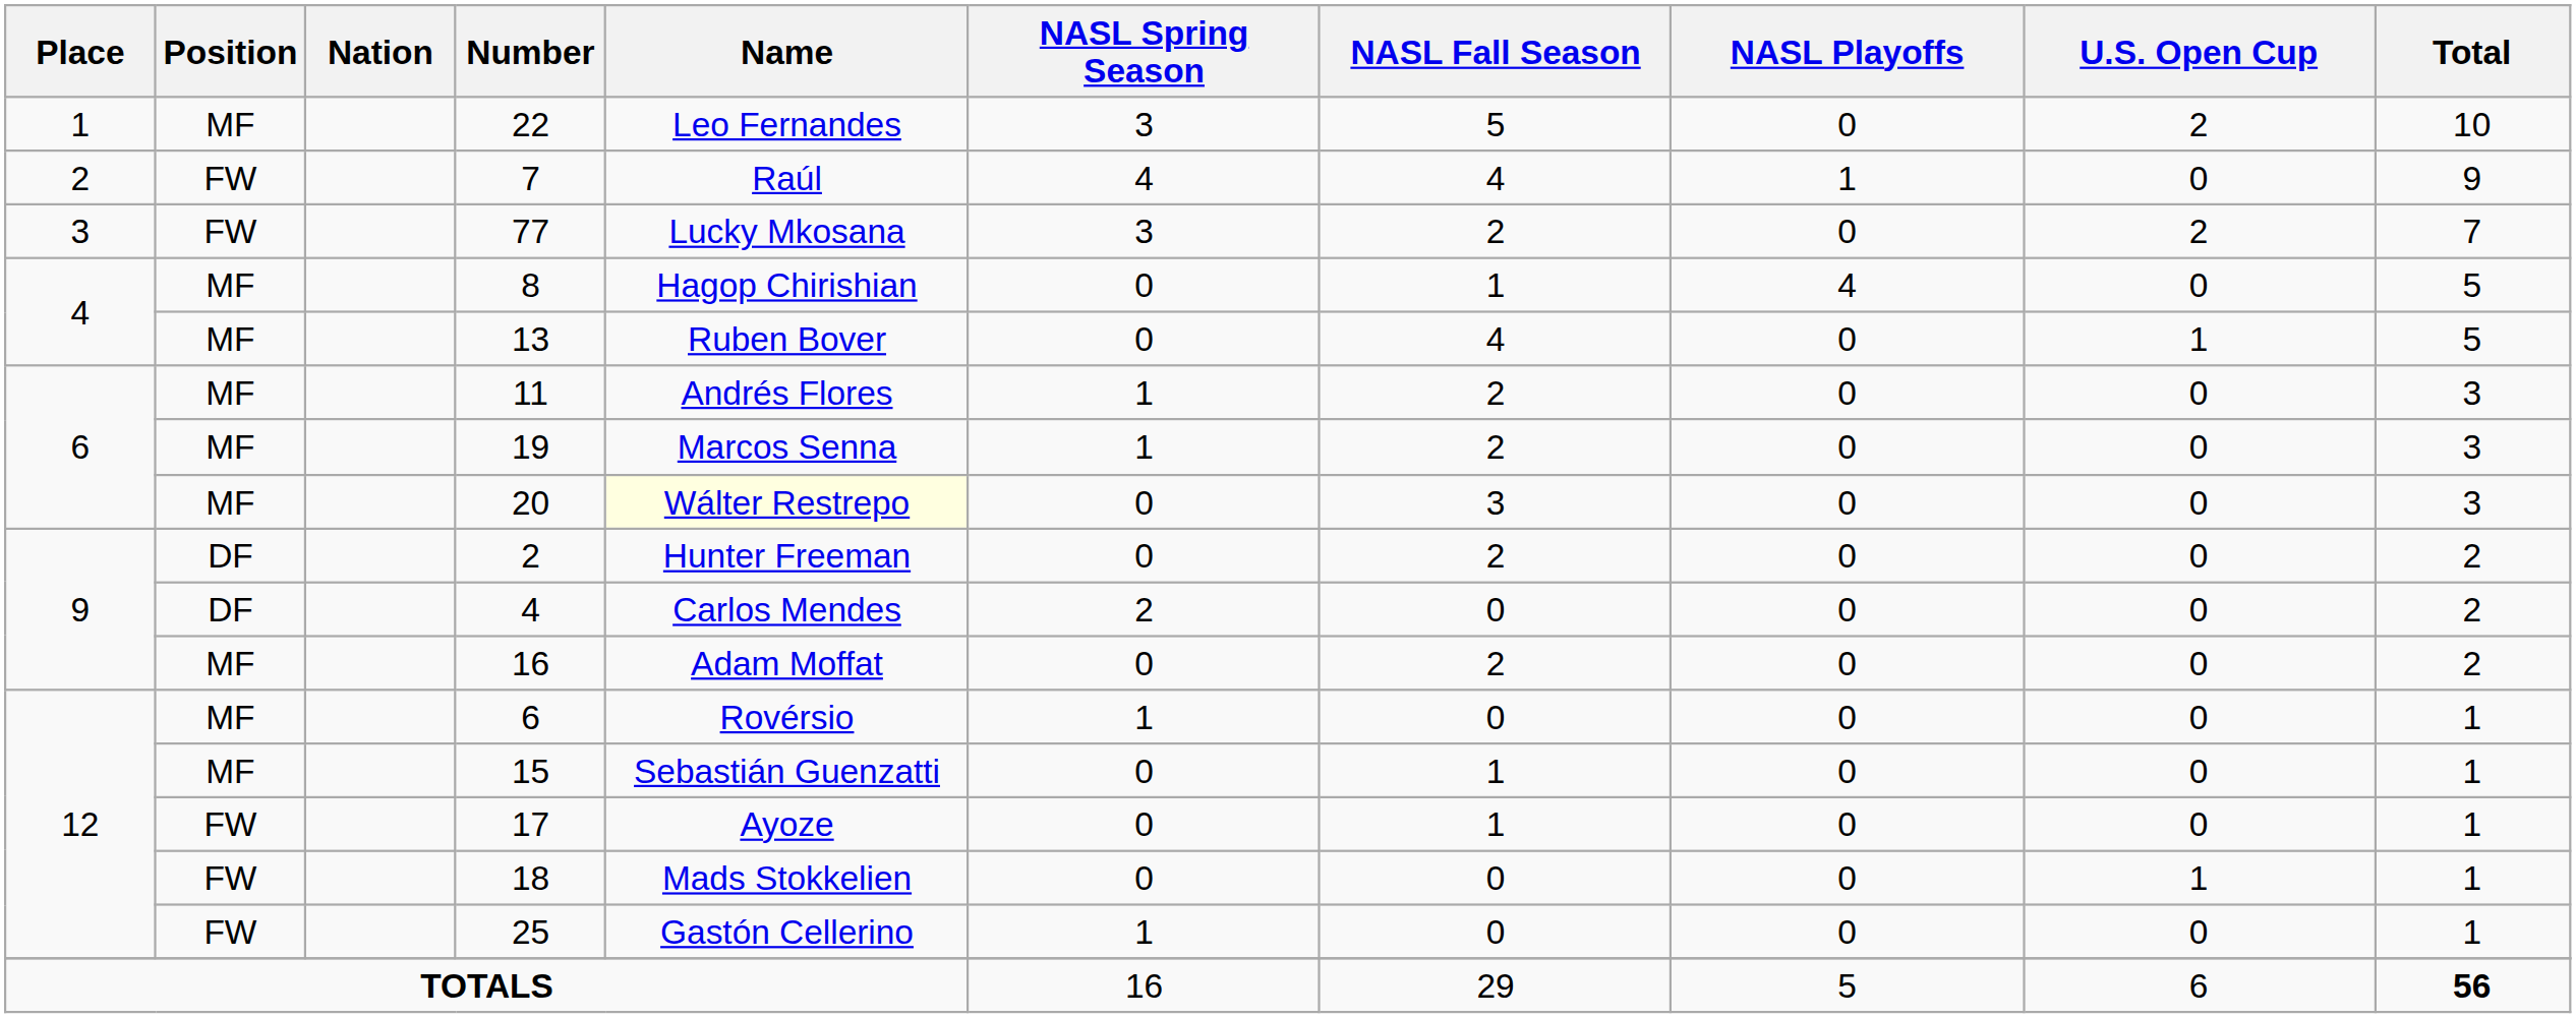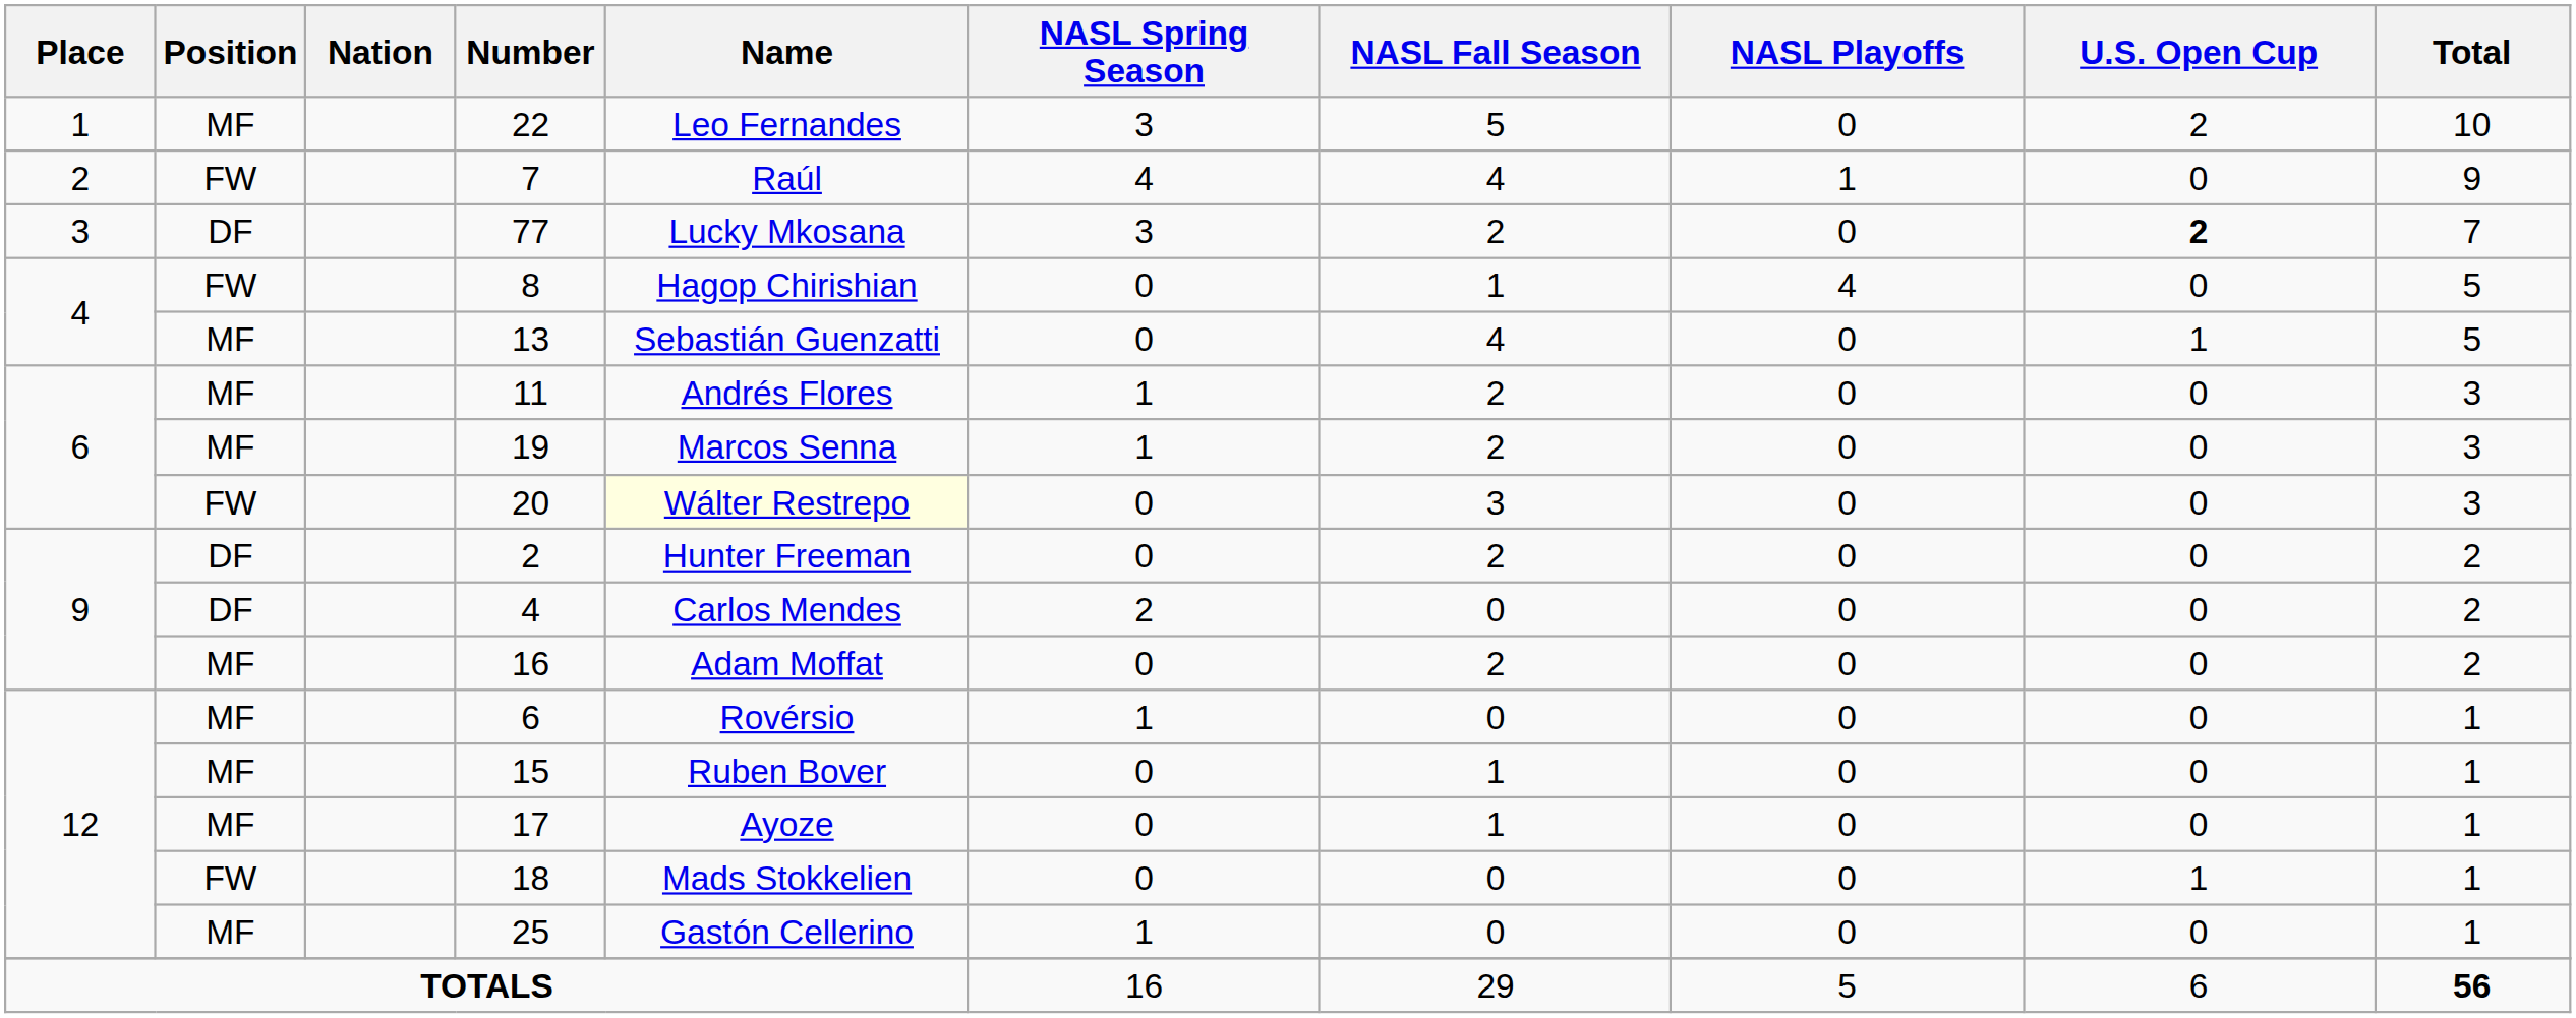77 | Position: FW -> DF
77 | U.S. Open Cup: normal -> bold
8 | Position: MF -> FW
13 | Name: Ruben Bover -> Sebastián Guenzatti
20 | Position: MF -> FW
15 | Name: Sebastián Guenzatti -> Ruben Bover
17 | Position: FW -> MF
25 | Position: FW -> MF
